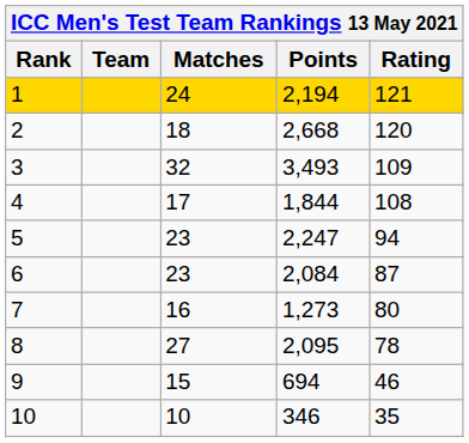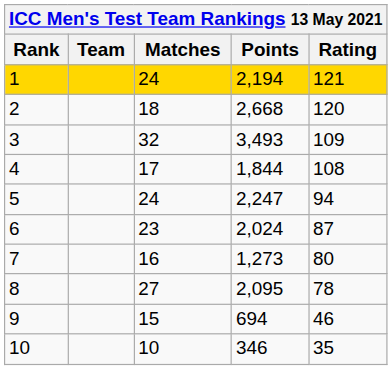5 | Matches: 23 -> 24
6 | Points: 2,084 -> 2,024
